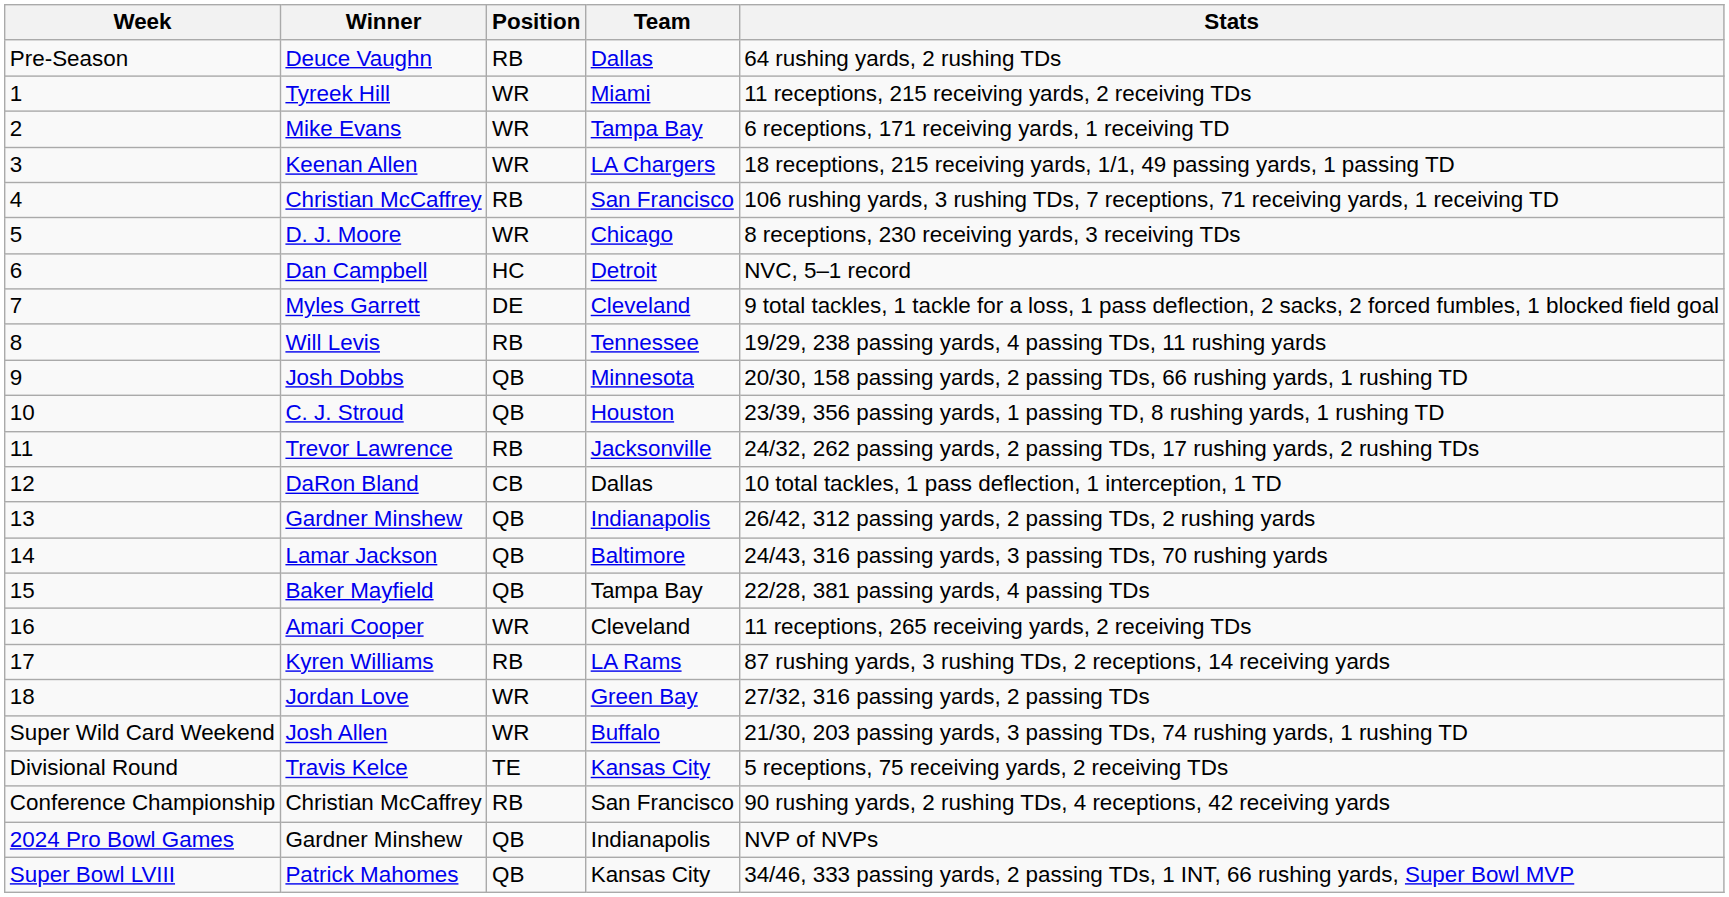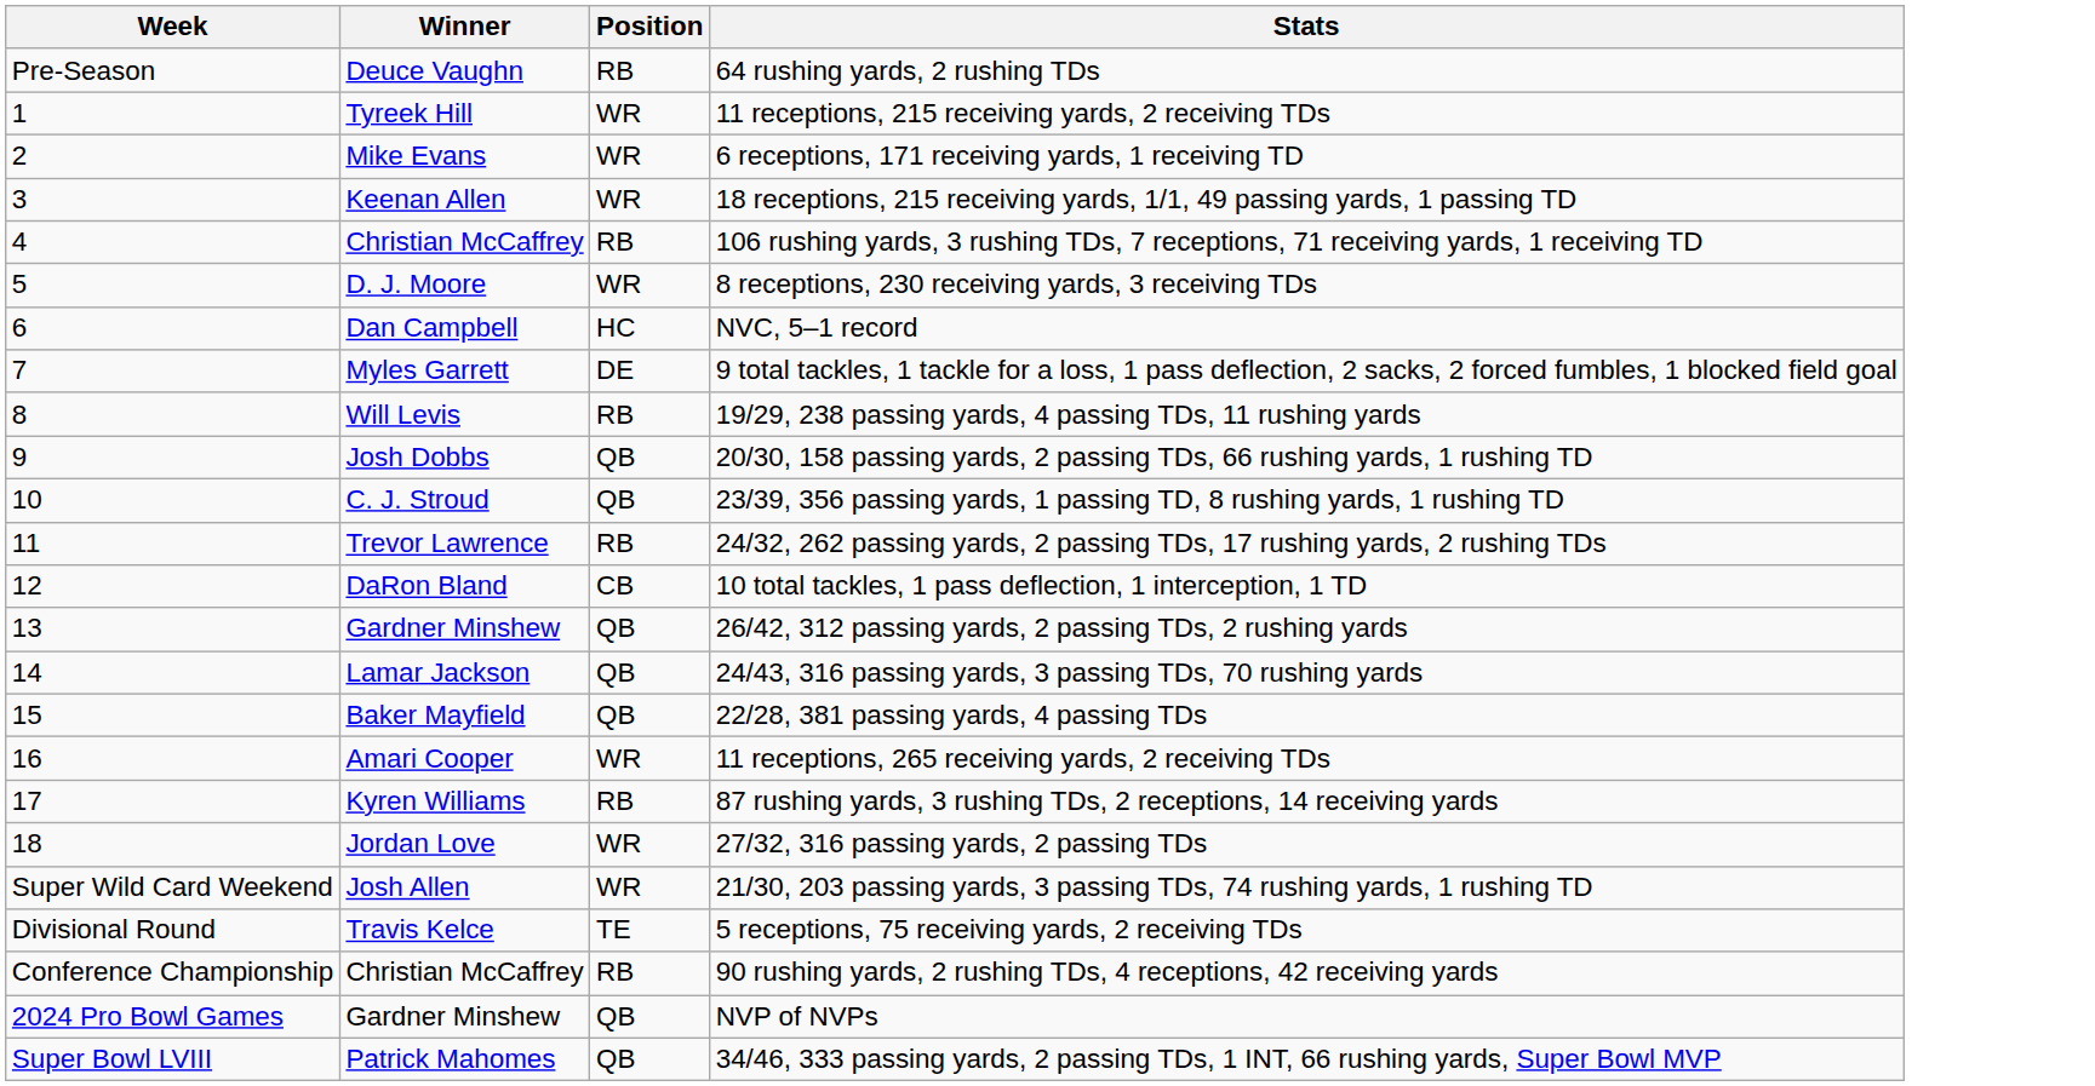- column: Team | Dallas | Miami | Tampa Bay | LA Chargers | San Francisco | Chicago | Detroit | Cleveland | Tennessee | Minnesota | Houston | Jacksonville | Dallas | Indianapolis | Baltimore | Tampa Bay | Cleveland | LA Rams | Green Bay | Buffalo | Kansas City | San Francisco | Indianapolis | Kansas City
